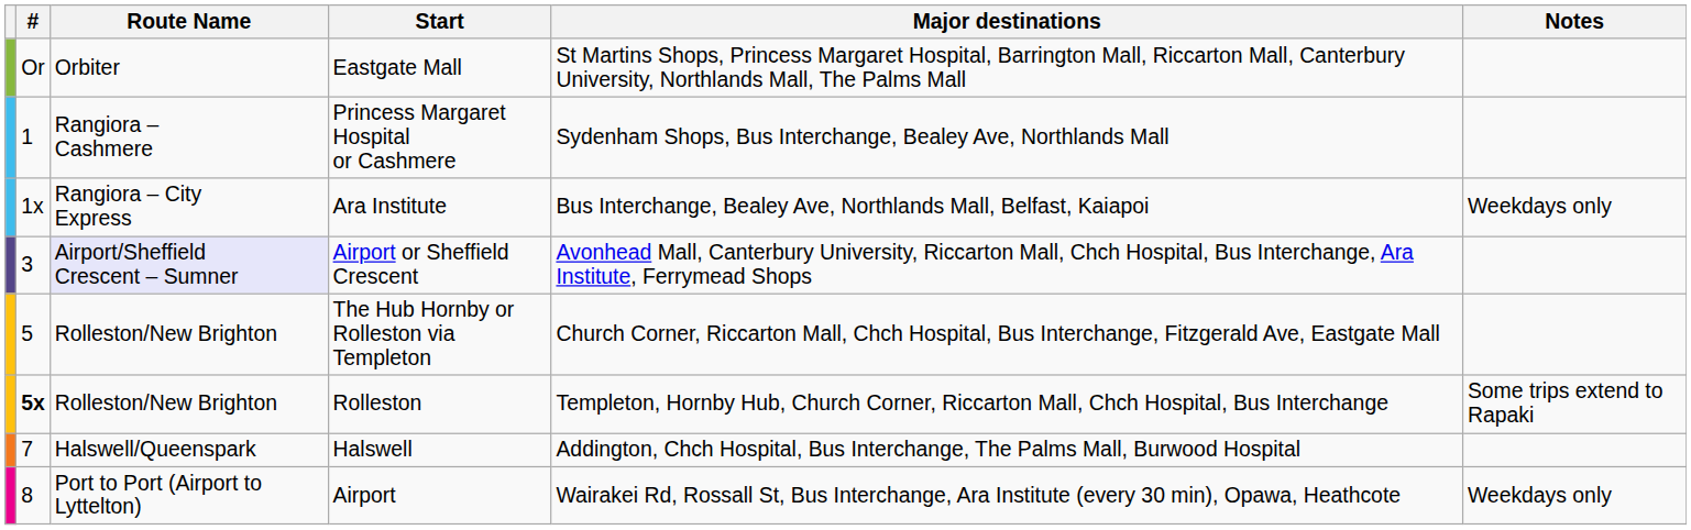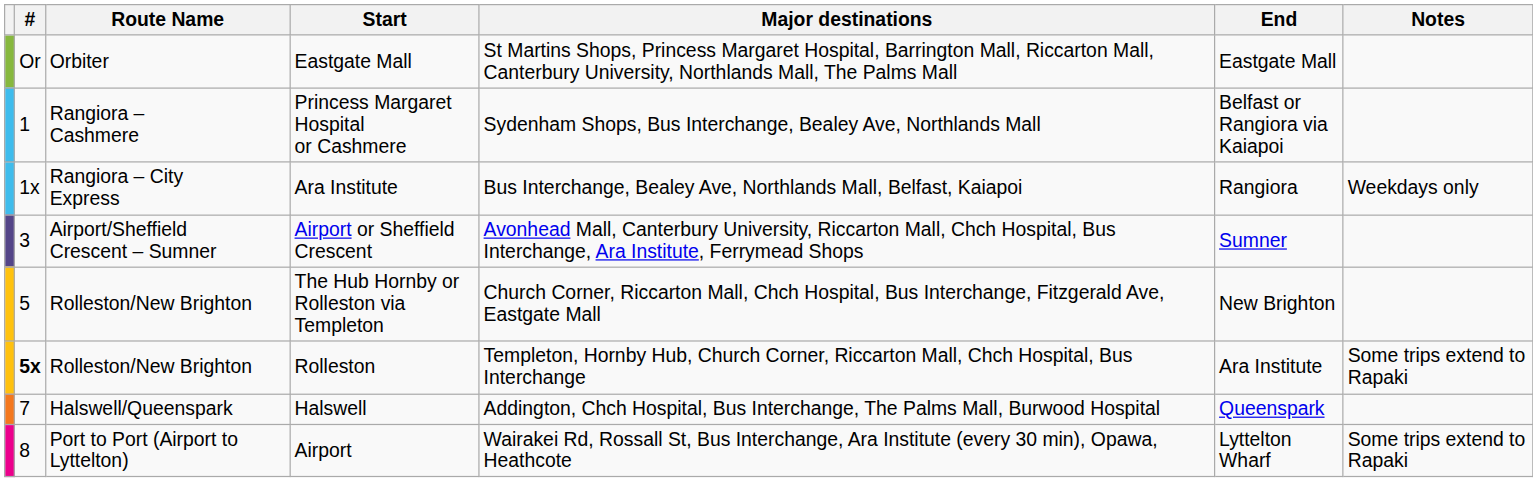+ column: End | Eastgate Mall | Belfast or Rangiora via Kaiapoi | Rangiora | Sumner | New Brighton | Ara Institute | Queenspark | Lyttelton Wharf
Airport or Sheffield Crescent | Route Name: lavender background -> no background
Airport | Notes: Weekdays only -> Some trips extend to Rapaki
